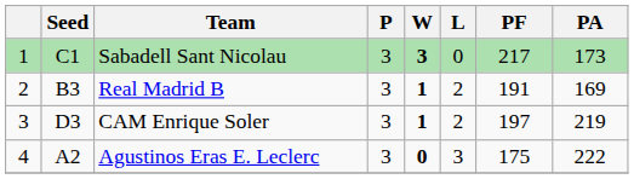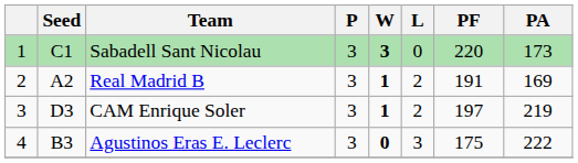Sabadell Sant Nicolau | PF: 217 -> 220
Real Madrid B | Seed: B3 -> A2
Agustinos Eras E. Leclerc | Seed: A2 -> B3
